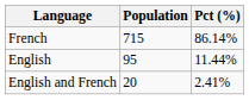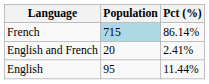French | Population: no background -> lightblue background
rows swapped: English <-> English and French
